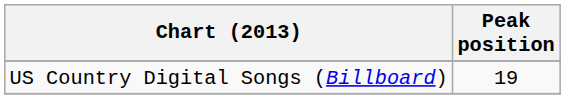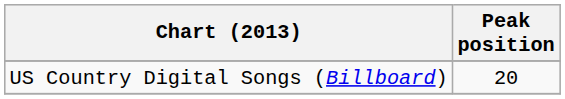US Country Digital Songs (Billboard) | Peak position: 19 -> 20
